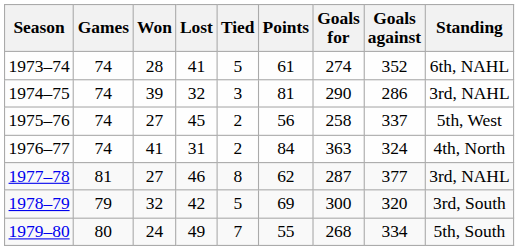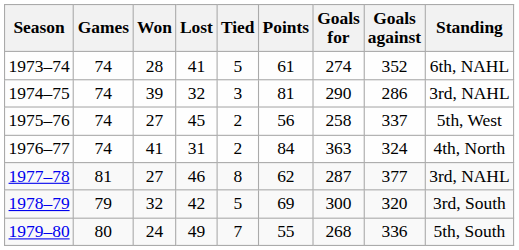1979–80 | Goals against: 334 -> 336
